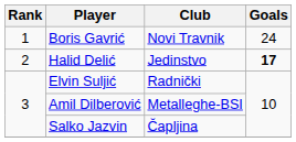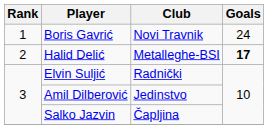Halid Delić | Club: Jedinstvo -> Metalleghe-BSI
Amil Dilberović | Club: Metalleghe-BSI -> Jedinstvo
